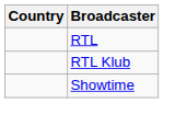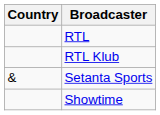+ row: & | Setanta Sports
